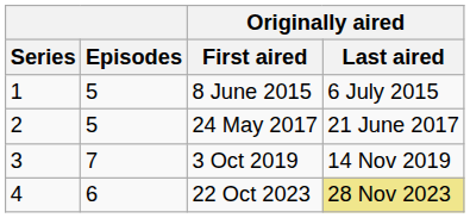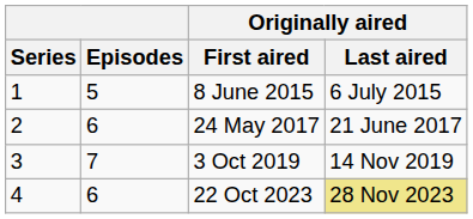24 May 2017 | Episodes: 5 -> 6
